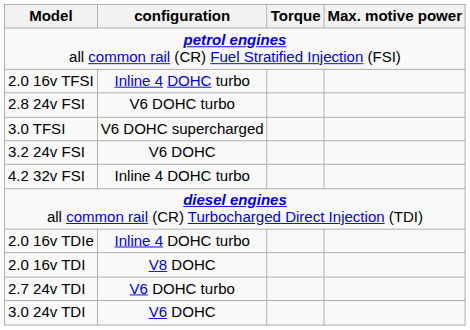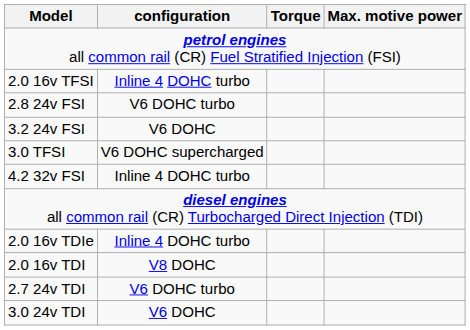rows swapped: 3.2 24v FSI <-> 3.0 TFSI
